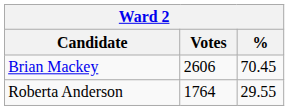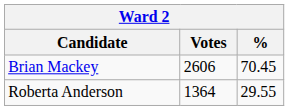Roberta Anderson | Votes: 1764 -> 1364
